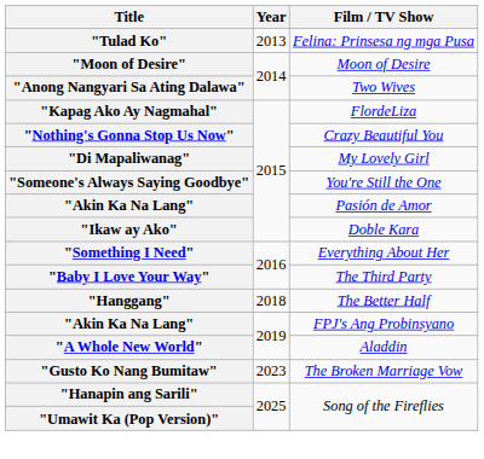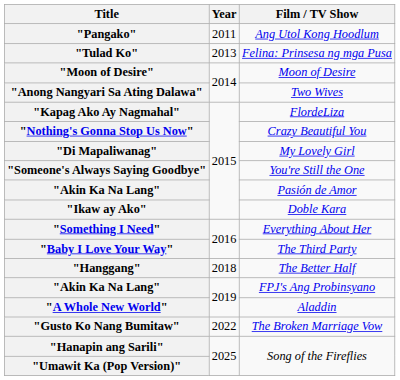+ row: "Pangako" | 2011 | Ang Utol Kong Hoodlum
"Gusto Ko Nang Bumitaw" | Year: 2023 -> 2022
